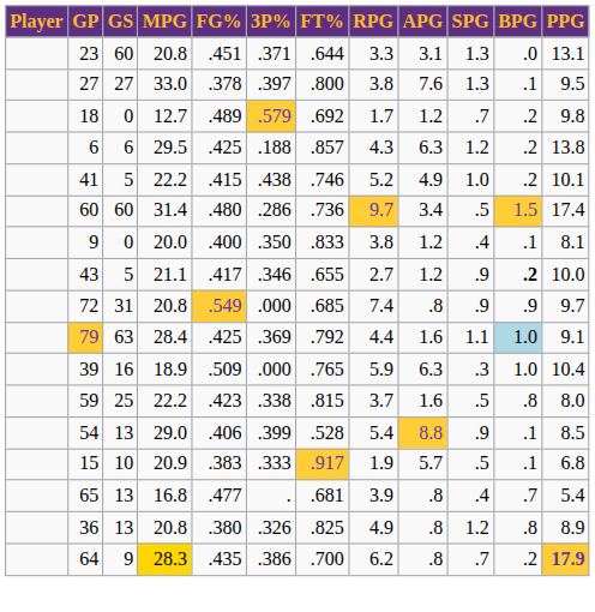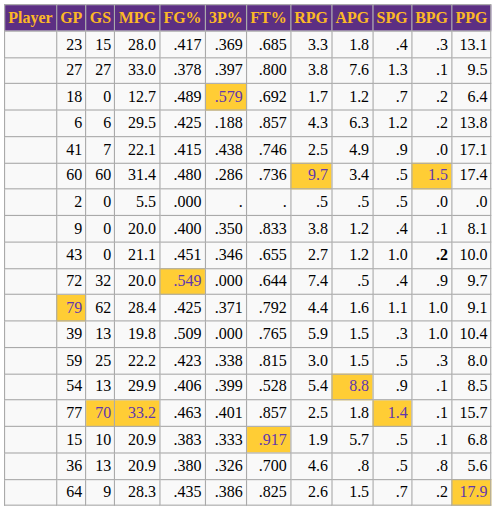23 | GS: 60 -> 15
23 | MPG: 20.8 -> 28.0
23 | FG%: .451 -> .417
23 | 3P%: .371 -> .369
23 | FT%: .644 -> .685
23 | APG: 3.1 -> 1.8
23 | SPG: 1.3 -> .4
23 | BPG: .0 -> .3
18 | PPG: 9.8 -> 6.4
41 | GS: 5 -> 7
41 | MPG: 22.2 -> 22.1
41 | RPG: 5.2 -> 2.5
41 | SPG: 1.0 -> .9
41 | BPG: .2 -> .0
41 | PPG: 10.1 -> 17.1
+ row: 2 | 0 | 5.5 | .000 | . | . | .5 | .5 | .5 | .0 | .0
43 | GS: 5 -> 0
43 | FG%: .417 -> .451
43 | SPG: .9 -> 1.0
72 | GS: 31 -> 32
72 | MPG: 20.8 -> 20.0
72 | FT%: .685 -> .644
72 | APG: .8 -> .5
72 | SPG: .9 -> .4
79 | GS: 63 -> 62
79 | 3P%: .369 -> .371
79 | BPG: lightblue background -> no background
39 | GS: 16 -> 13
39 | MPG: 18.9 -> 19.8
39 | APG: 6.3 -> 1.5
59 | RPG: 3.7 -> 3.0
59 | APG: 1.6 -> 1.5
59 | BPG: .8 -> .3
54 | MPG: 29.0 -> 29.9
+ row: 77 | 70 | 33.2 | .463 | .401 | .857 | 2.5 | 1.8 | 1.4 | .1 | 15.7
- row: 65 | 13 | 16.8 | .477 | . | .681 | 3.9 | .8 | .4 | .7 | 5.4
36 | MPG: 20.8 -> 20.9
36 | FT%: .825 -> .700
36 | RPG: 4.9 -> 4.6
36 | SPG: 1.2 -> .5
36 | PPG: 8.9 -> 5.6
64 | MPG: gold background -> no background
64 | FT%: .700 -> .825
64 | RPG: 6.2 -> 2.6
64 | APG: .8 -> 1.5
64 | PPG: bold -> normal
